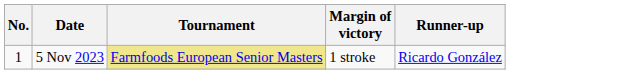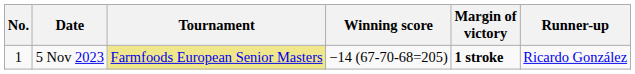+ column: Winning score | −14 (67-70-68=205)
5 Nov 2023 | Margin of victory: normal -> bold
